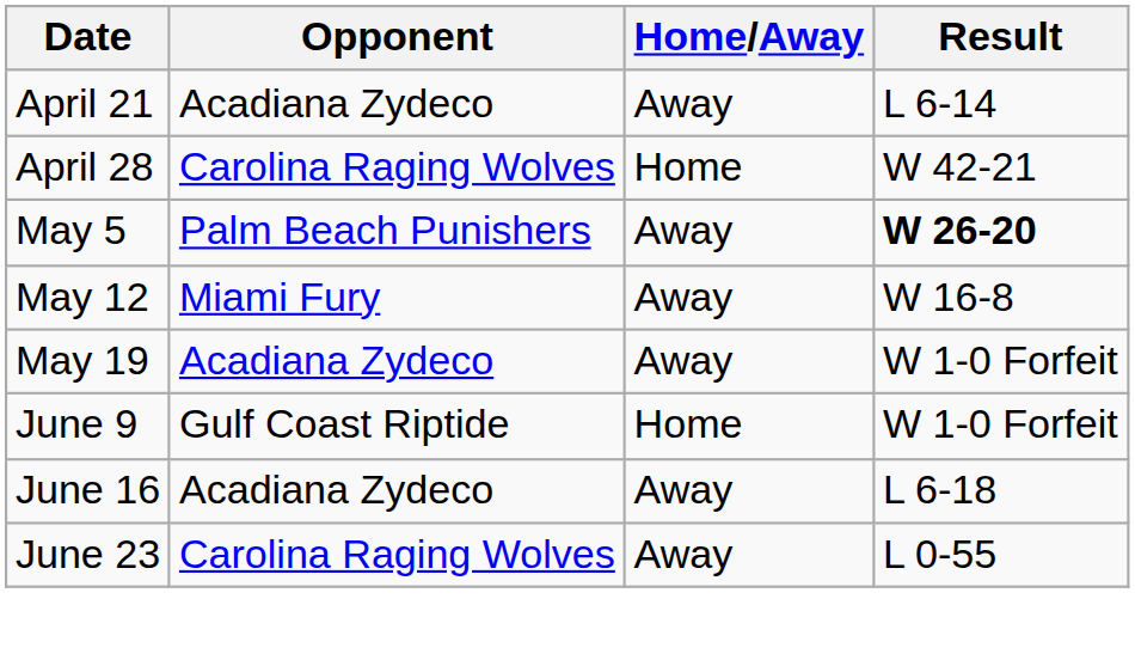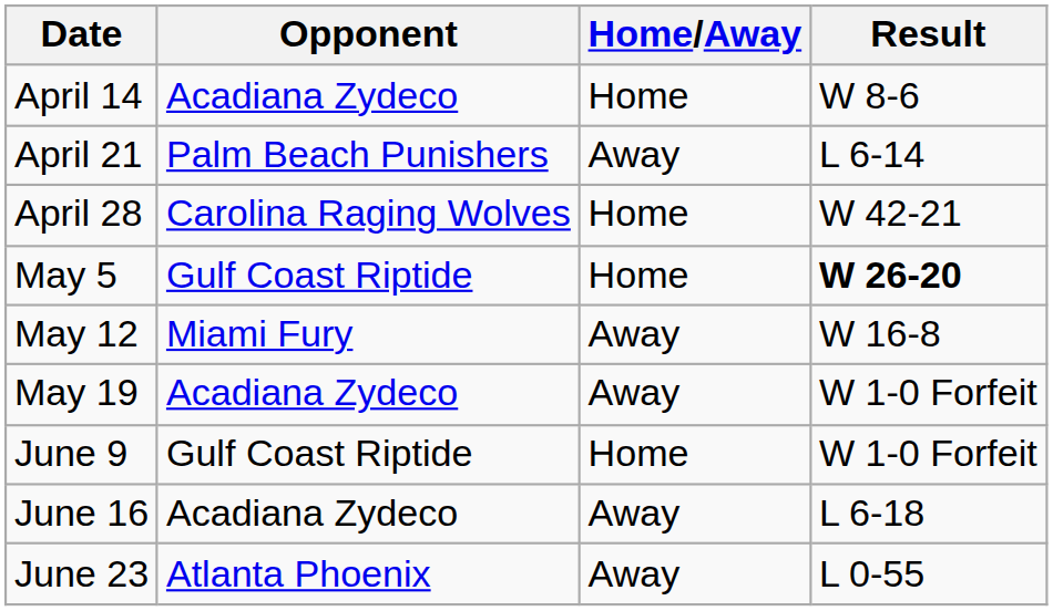+ row: April 14 | Acadiana Zydeco | Home | W 8-6
April 21 | Opponent: Acadiana Zydeco -> Palm Beach Punishers
May 5 | Opponent: Palm Beach Punishers -> Gulf Coast Riptide
May 5 | Home/Away: Away -> Home
June 23 | Opponent: Carolina Raging Wolves -> Atlanta Phoenix
